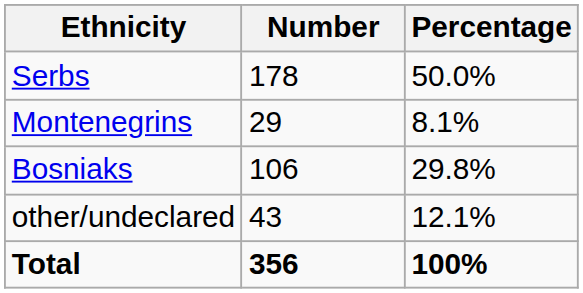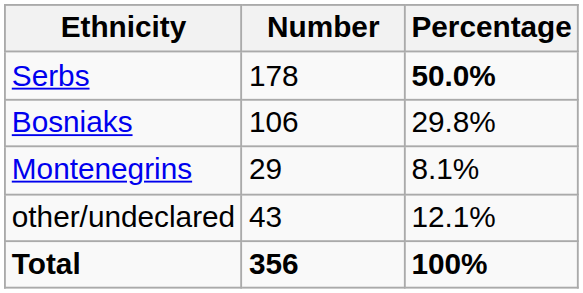Serbs | Percentage: normal -> bold
rows swapped: Bosniaks <-> Montenegrins
